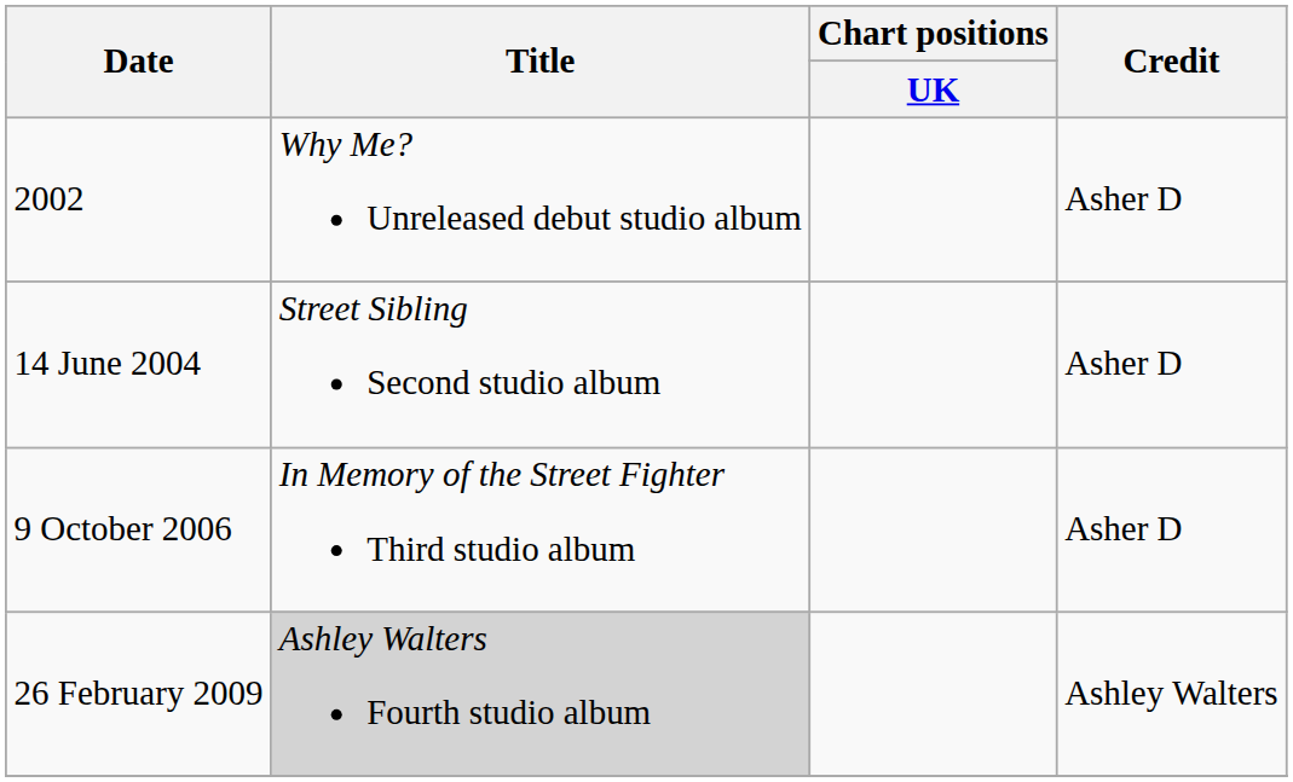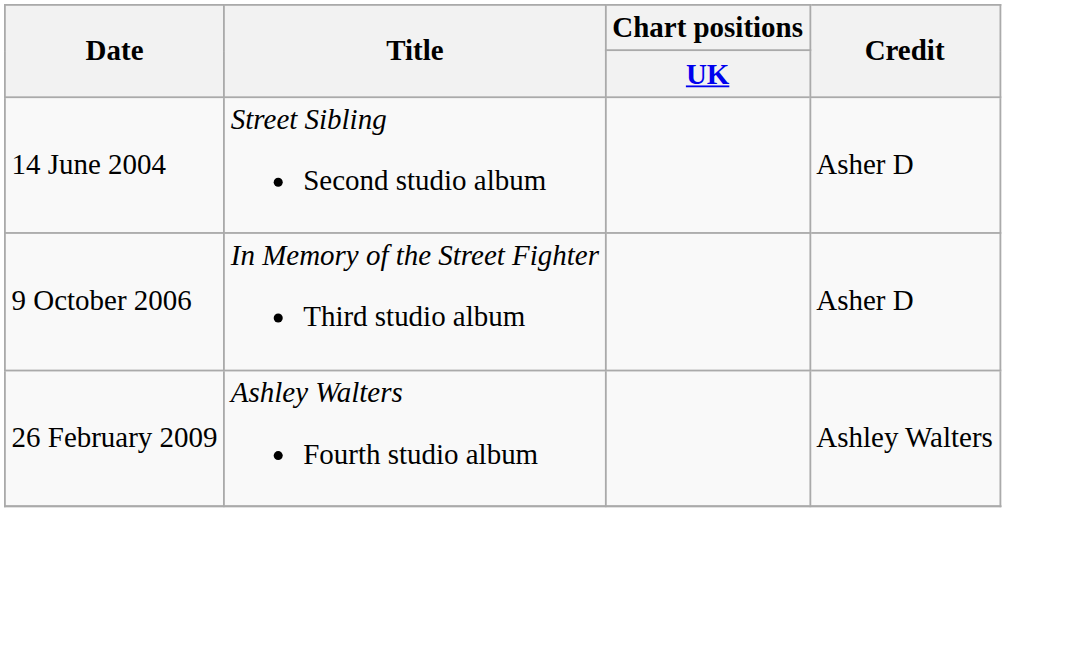- row: 2002 | Why Me? Unreleased debut studio album | Asher D
26 February 2009 | Title: lightgrey background -> no background
